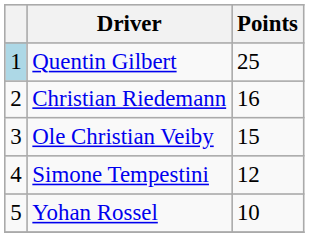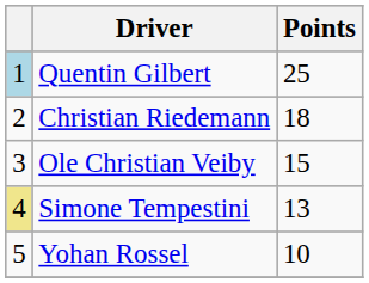Christian Riedemann | Points: 16 -> 18
Simone Tempestini | column 1: no background -> khaki background
Simone Tempestini | Points: 12 -> 13
